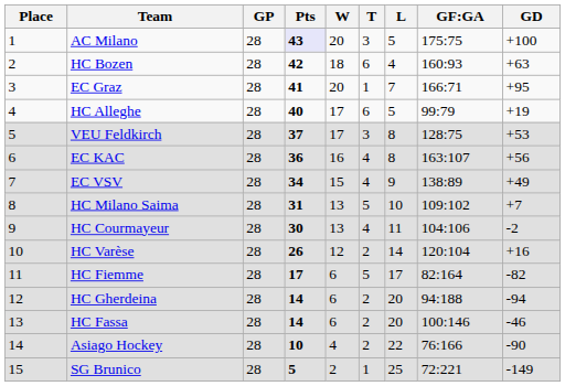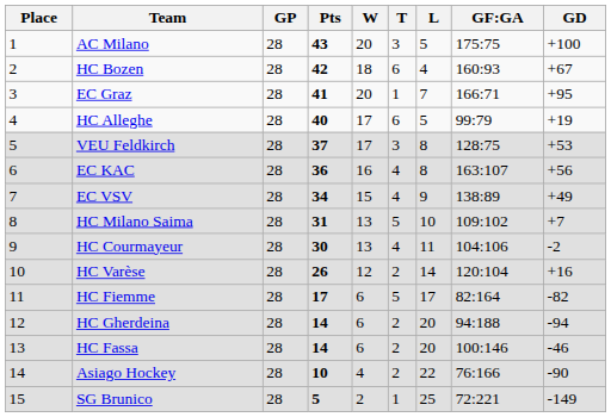AC Milano | Pts: lavender background -> no background
HC Bozen | GD: +63 -> +67
